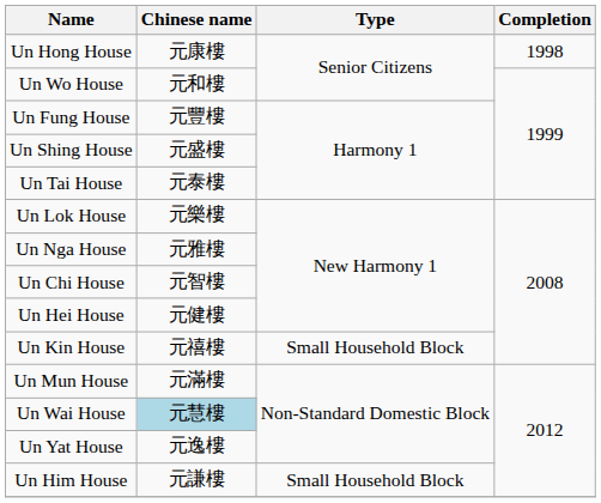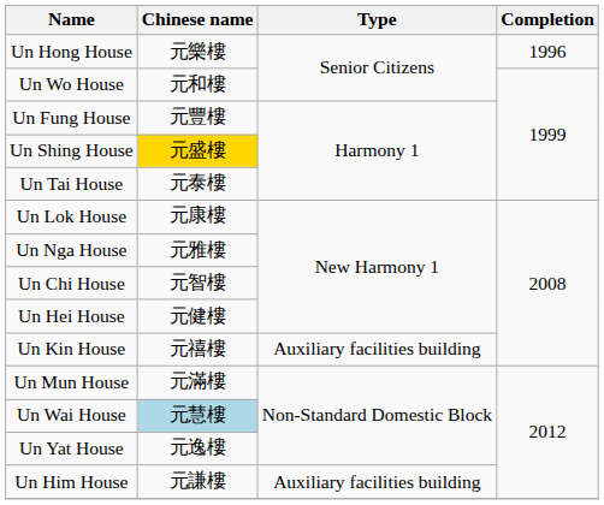Un Hong House | Chinese name: 元康樓 -> 元樂樓
Un Hong House | Completion: 1998 -> 1996
Un Shing House | Chinese name: no background -> gold background
Un Lok House | Chinese name: 元樂樓 -> 元康樓
Un Kin House | Type: Small Household Block -> Auxiliary facilities building
Un Him House | Type: Small Household Block -> Auxiliary facilities building
